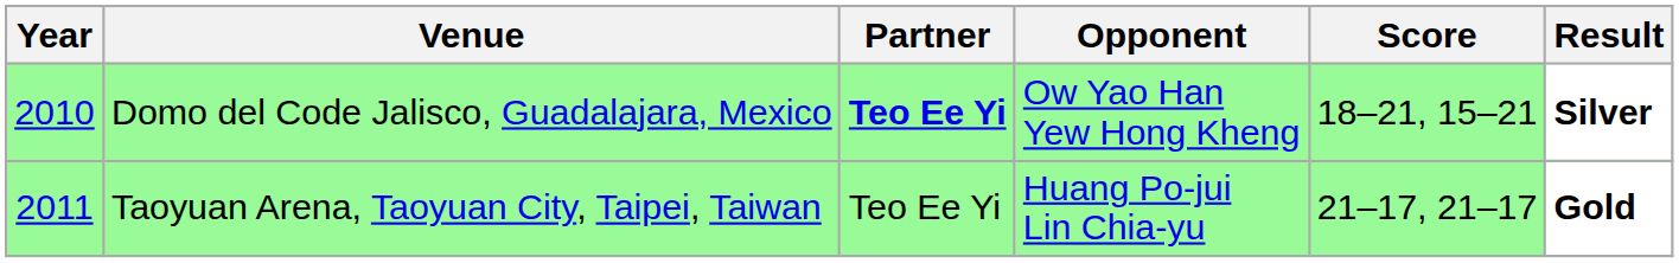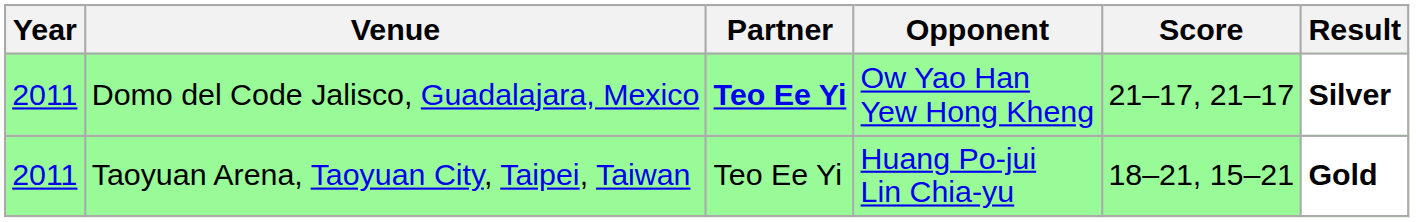Domo del Code Jalisco, Guadalajara, Mexico | Year: 2010 -> 2011
Domo del Code Jalisco, Guadalajara, Mexico | Score: 18–21, 15–21 -> 21–17, 21–17
Taoyuan Arena, Taoyuan City, Taipei, Taiwan | Score: 21–17, 21–17 -> 18–21, 15–21
